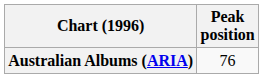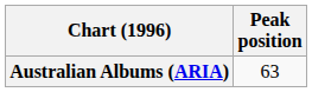Australian Albums (ARIA) | Peak position: 76 -> 63
